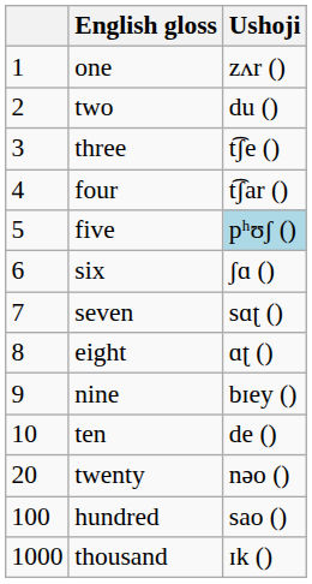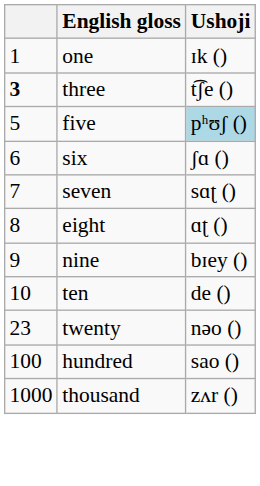one | Ushoji: zʌr () -> ɪk ()
- row: 2 | two | du ()
three | column 1: normal -> bold
- row: 4 | four | t͡ʃar ()
twenty | column 1: 20 -> 23
thousand | Ushoji: ɪk () -> zʌr ()
